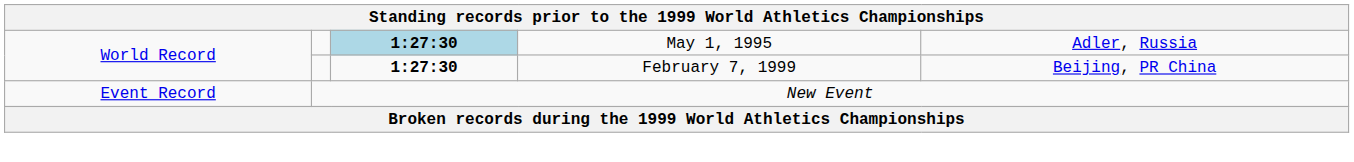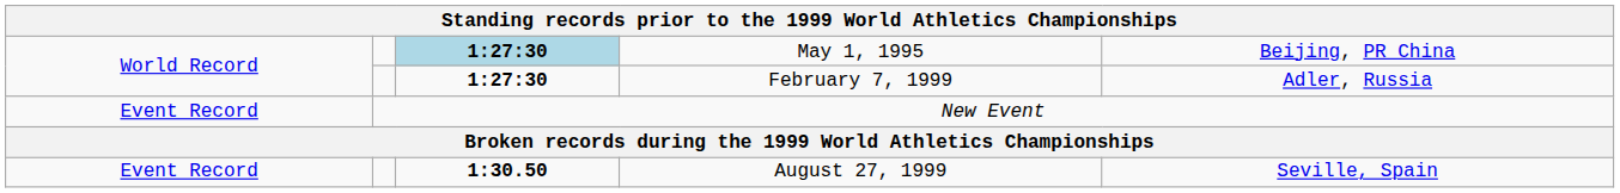May 1, 1995 | column 5: Adler, Russia -> Beijing, PR China
February 7, 1999 | column 5: Beijing, PR China -> Adler, Russia
+ row: Event Record | 1:30.50 | August 27, 1999 | Seville, Spain
